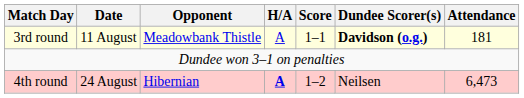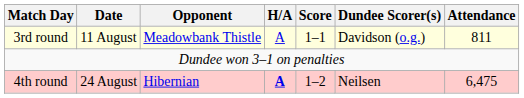3rd round | Dundee Scorer(s): bold -> normal
3rd round | Attendance: 181 -> 811
4th round | Attendance: 6,473 -> 6,475
